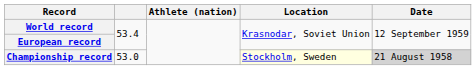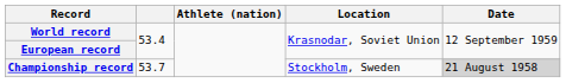Championship record | column 2: 53.0 -> 53.7
Championship record | Location: lightyellow background -> no background
